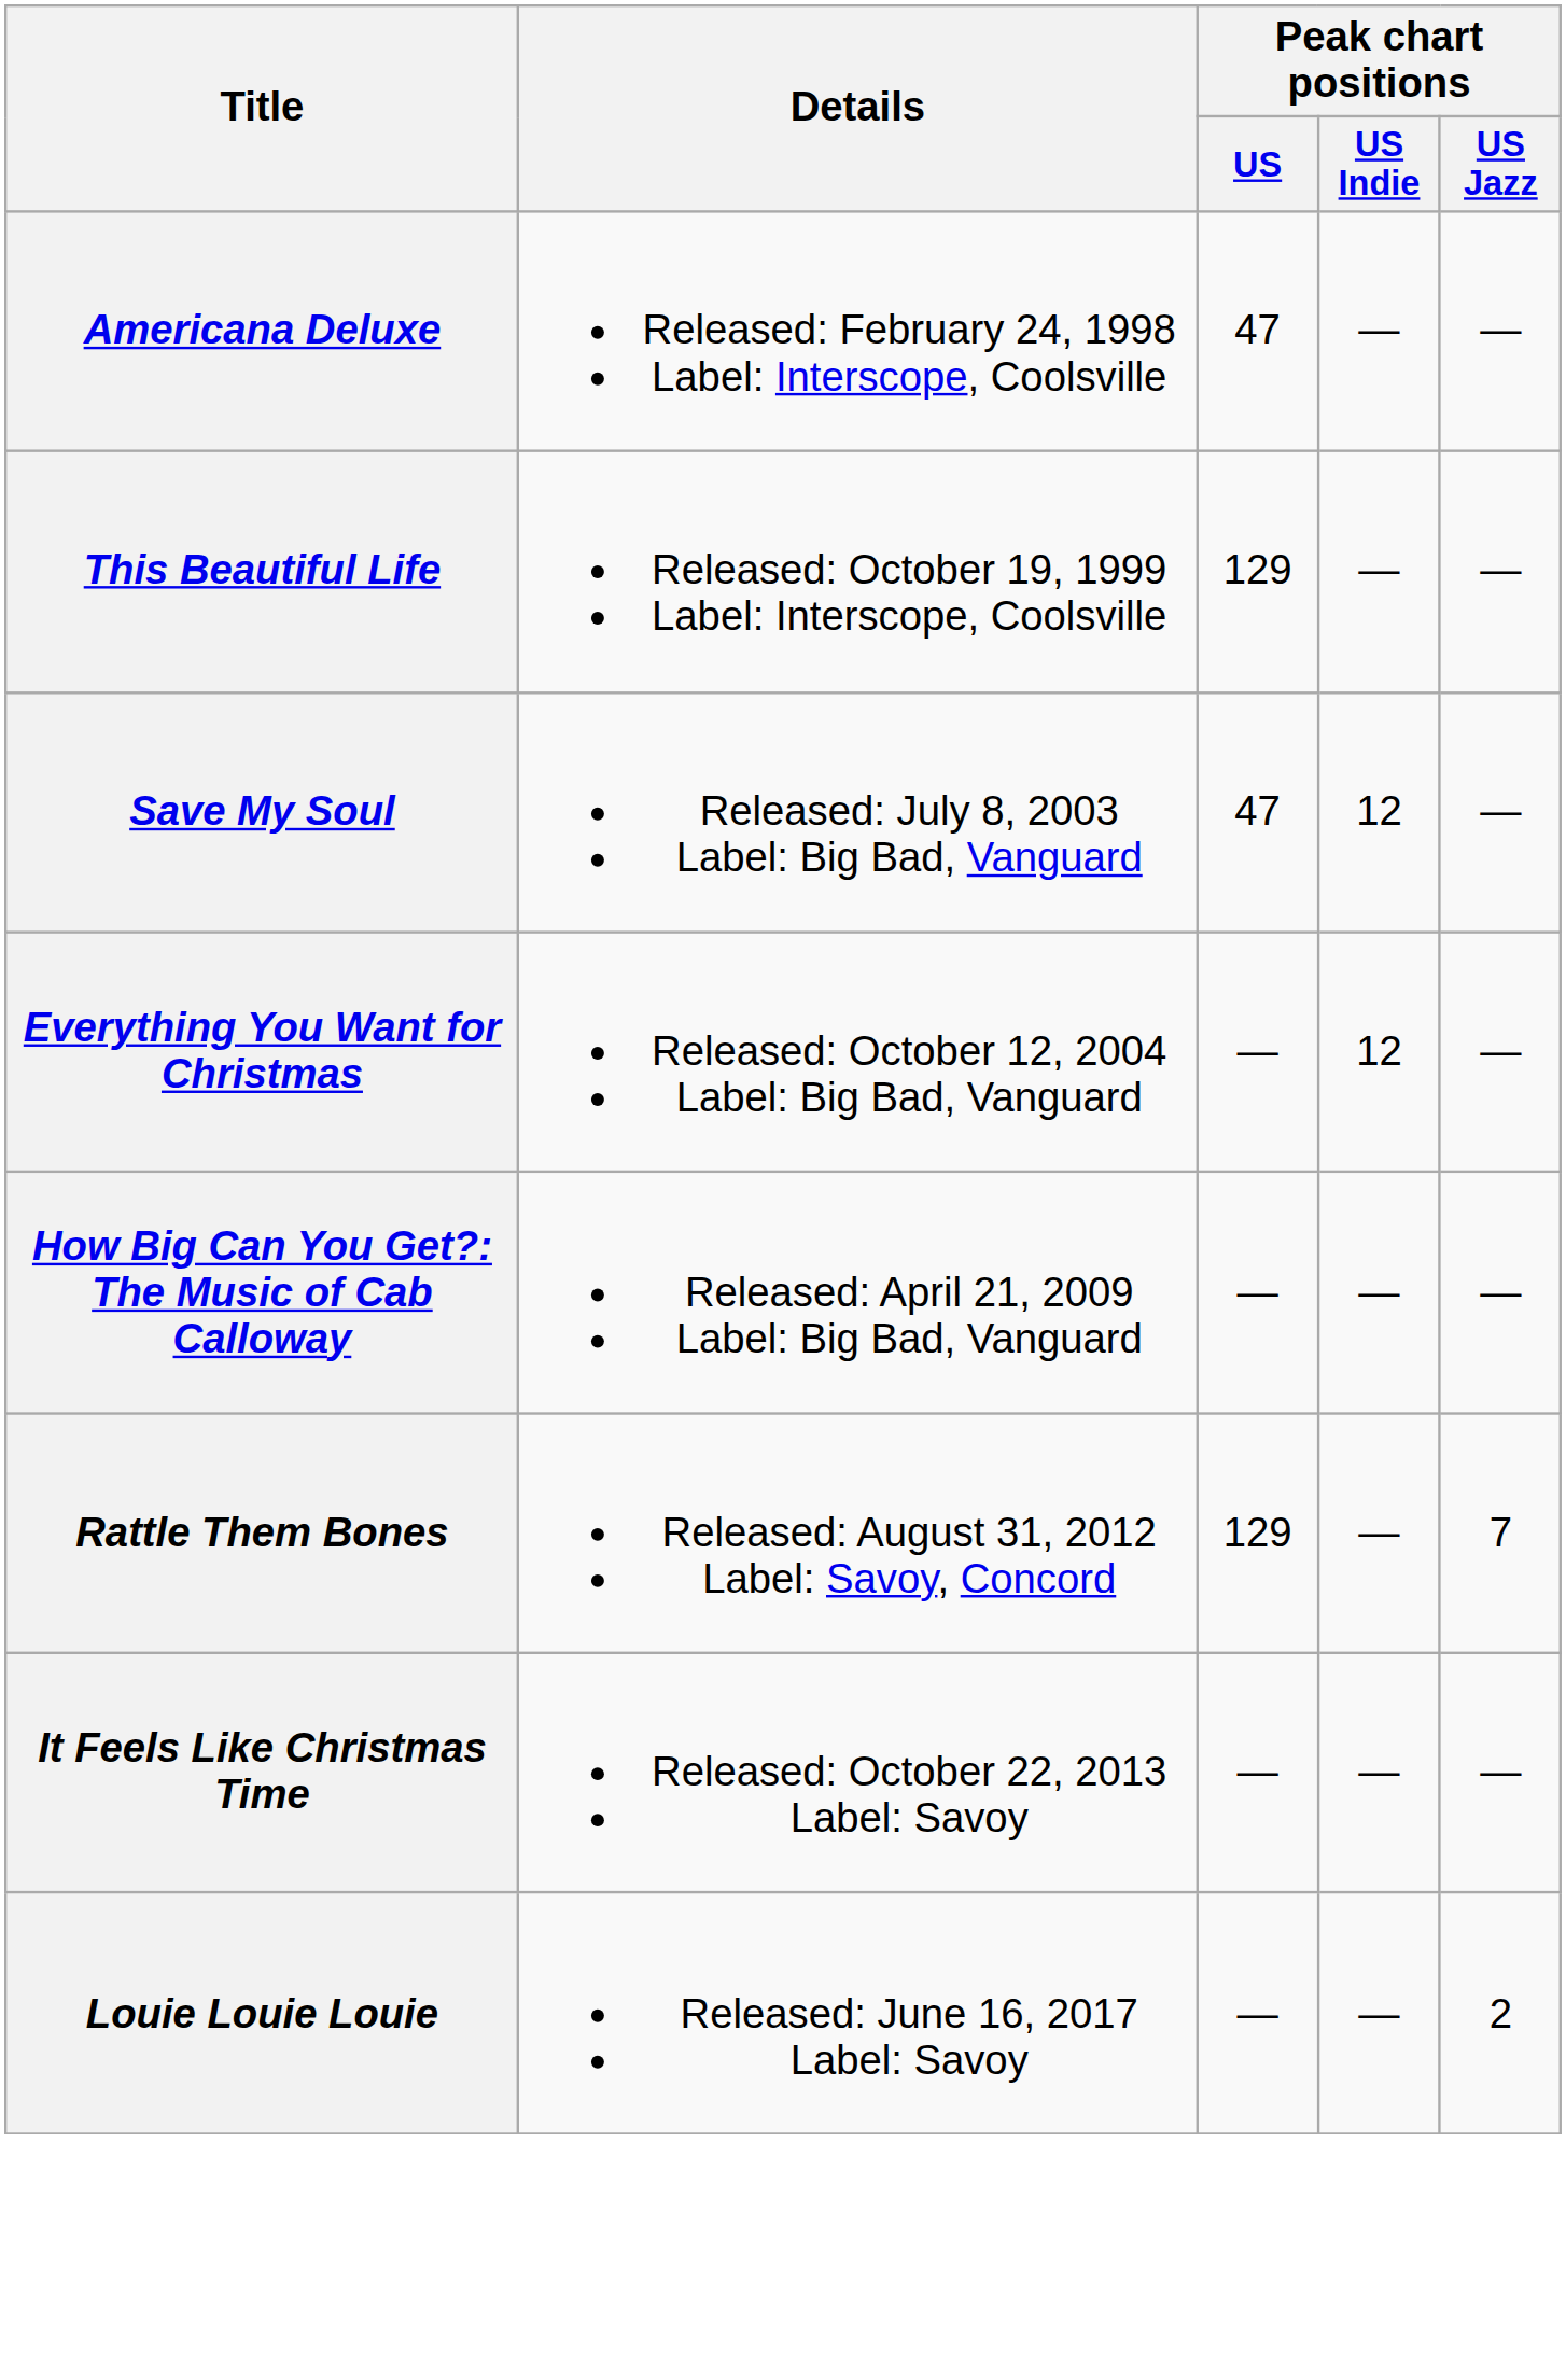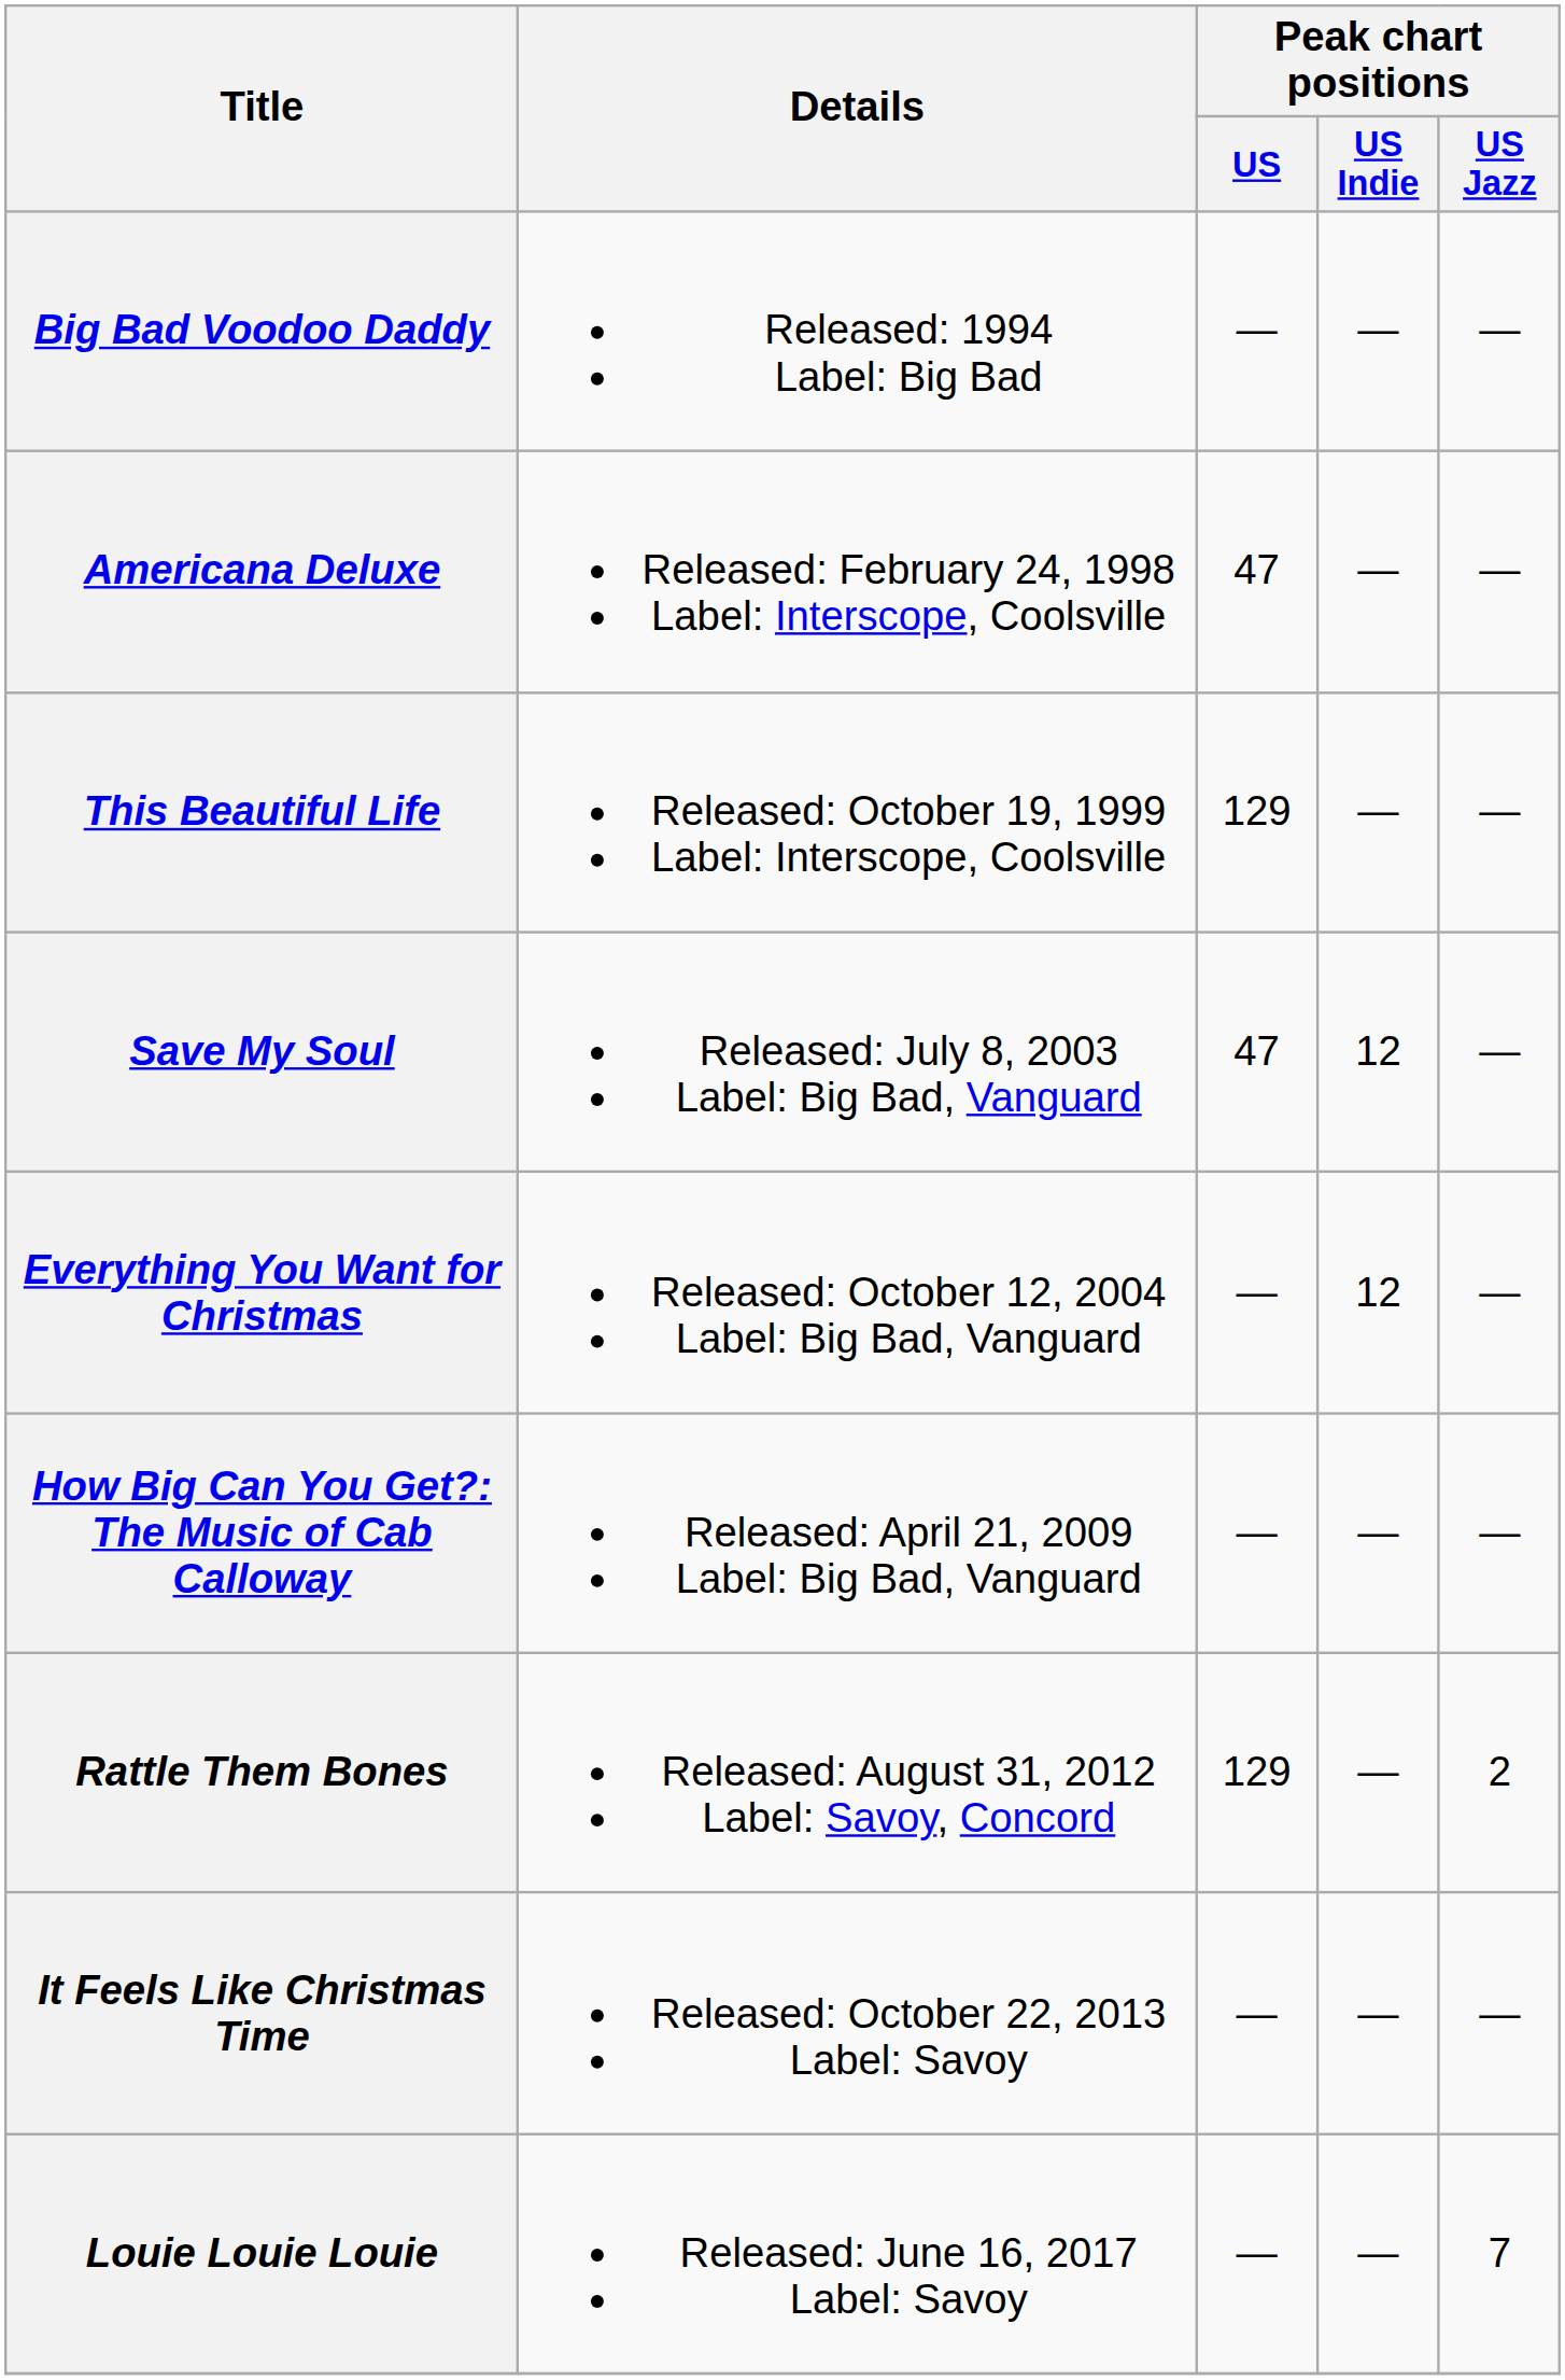+ row: Big Bad Voodoo Daddy | Released: 1994 Label: Big Bad | — | — | —
Rattle Them Bones | Peak chart positions / US Jazz: 7 -> 2
Louie Louie Louie | Peak chart positions / US Jazz: 2 -> 7
